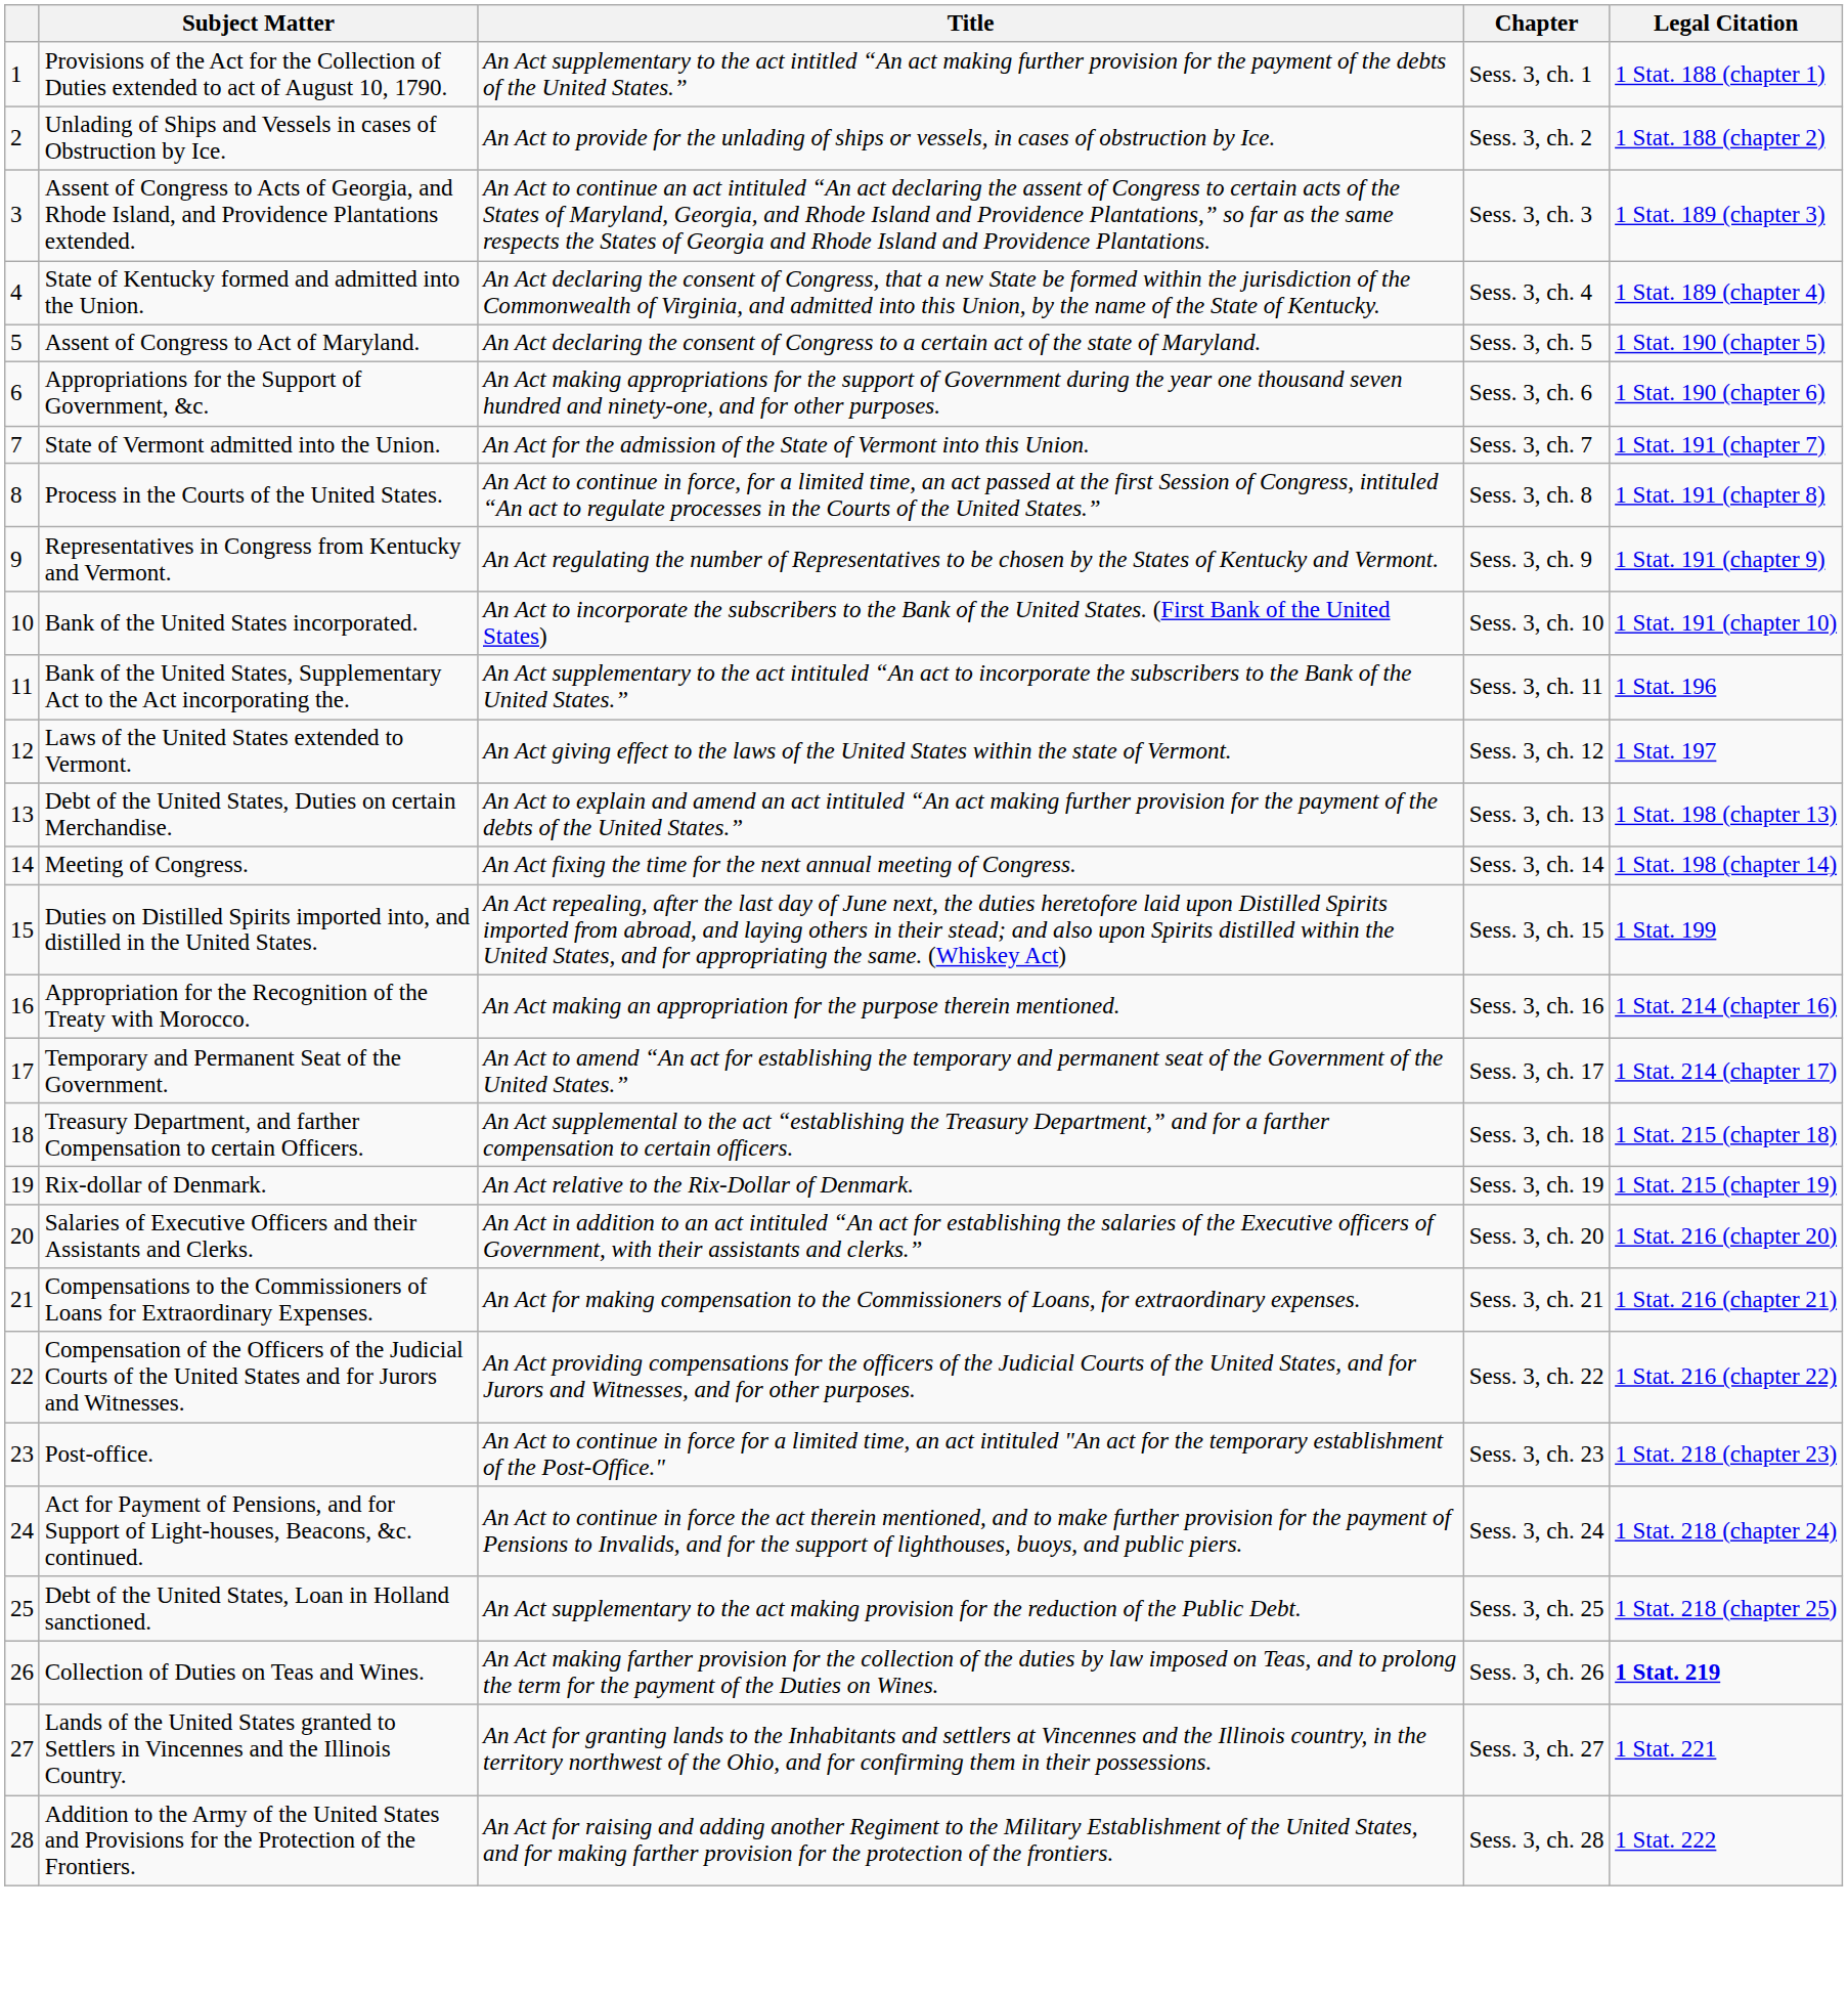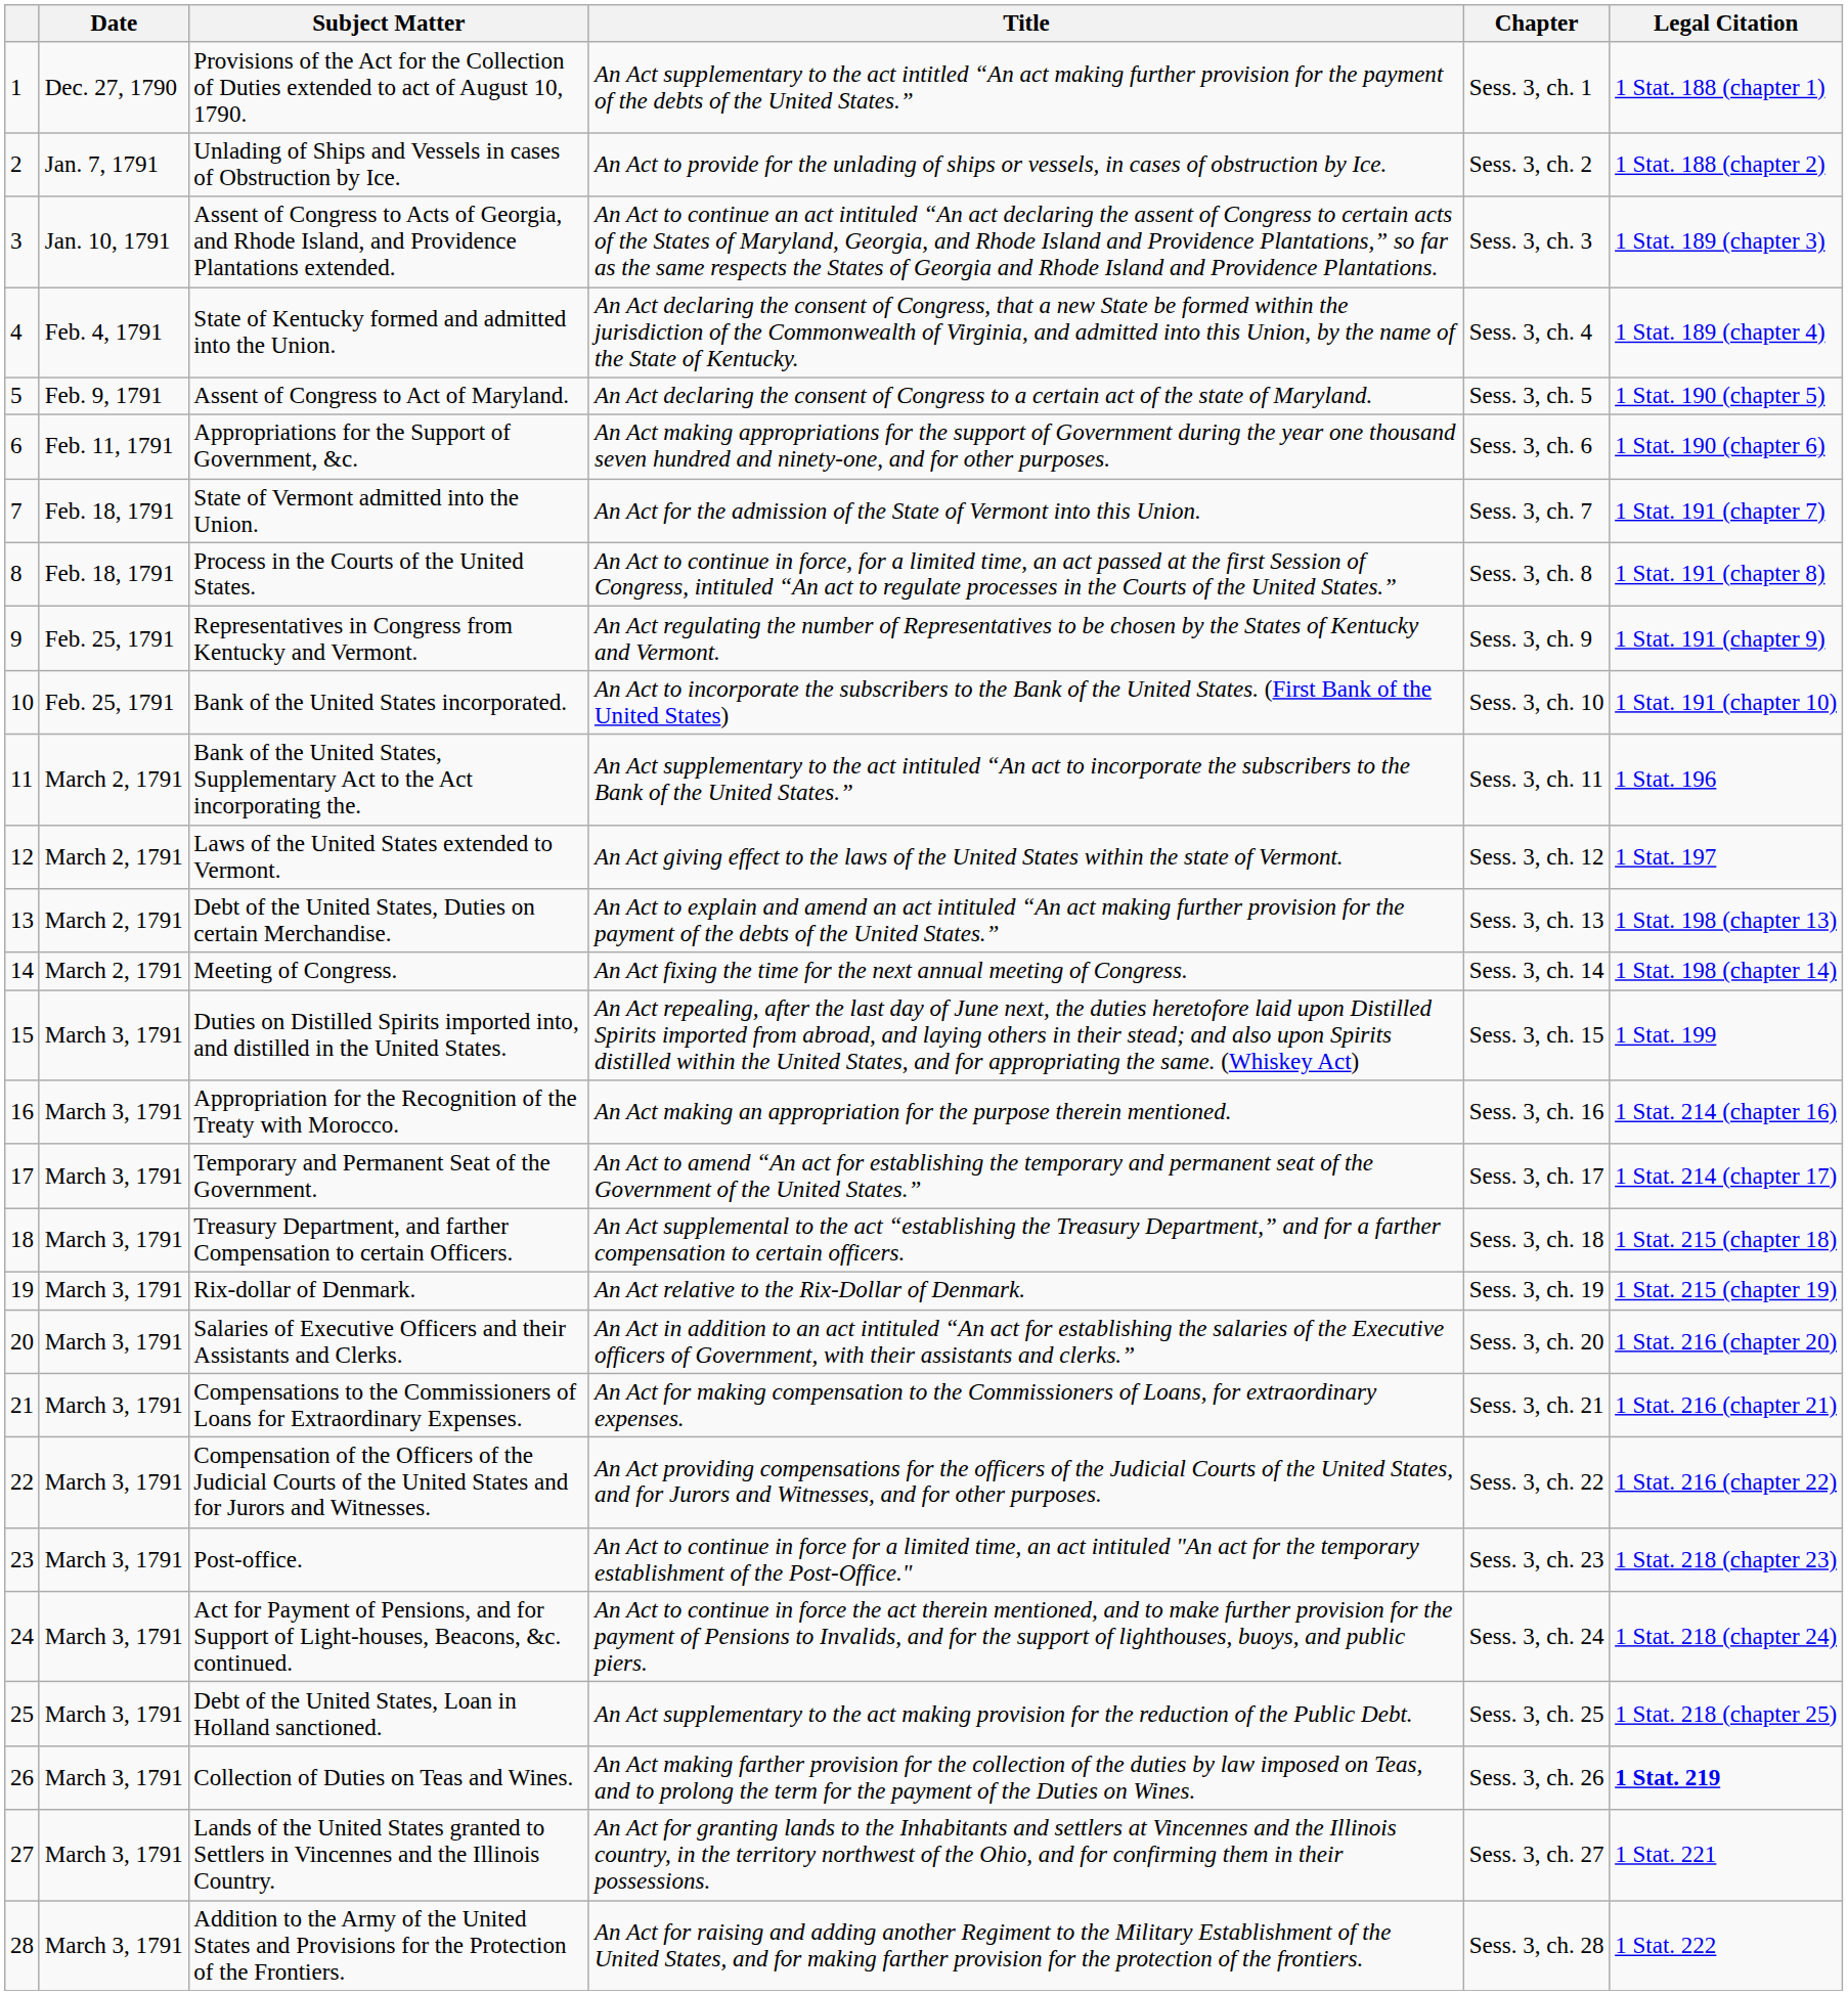+ column: Date | Dec. 27, 1790 | Jan. 7, 1791 | Jan. 10, 1791 | Feb. 4, 1791 | Feb. 9, 1791 | Feb. 11, 1791 | Feb. 18, 1791 | Feb. 18, 1791 | Feb. 25, 1791 | Feb. 25, 1791 | March 2, 1791 | March 2, 1791 | March 2, 1791 | March 2, 1791 | March 3, 1791 | March 3, 1791 | March 3, 1791 | March 3, 1791 | March 3, 1791 | March 3, 1791 | March 3, 1791 | March 3, 1791 | March 3, 1791 | March 3, 1791 | March 3, 1791 | March 3, 1791 | March 3, 1791 | March 3, 1791
